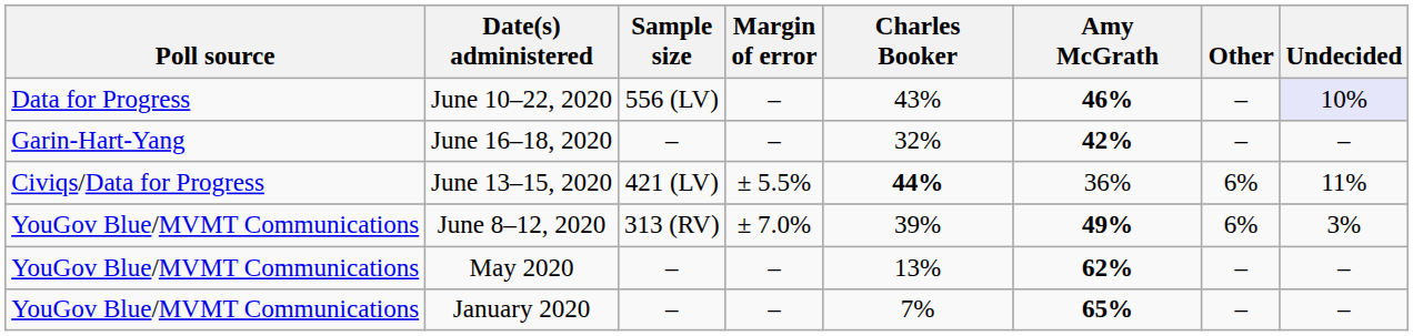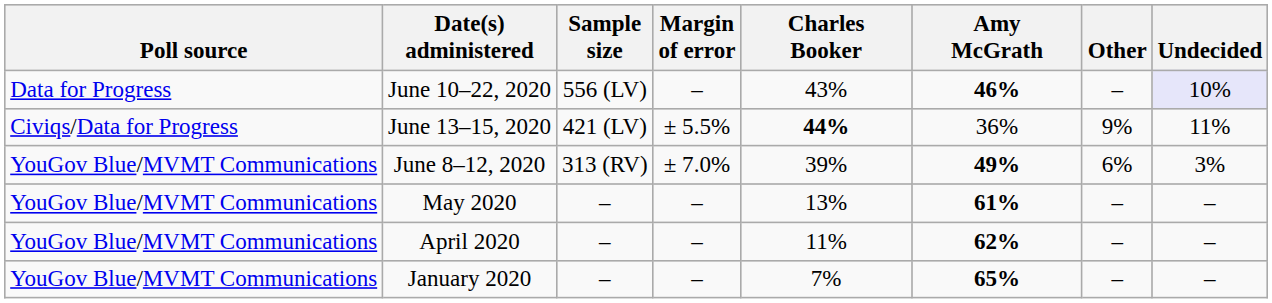- row: Garin-Hart-Yang | June 16–18, 2020 | – | – | 32% | 42% | – | –
June 13–15, 2020 | Other: 6% -> 9%
May 2020 | Amy McGrath: 62% -> 61%
+ row: YouGov Blue/MVMT Communications | April 2020 | – | – | 11% | 62% | – | –
